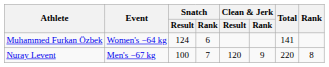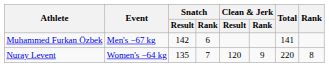Muhammed Furkan Özbek | Event: Women's −64 kg -> Men's −67 kg
Muhammed Furkan Özbek | Snatch / Result: 124 -> 142
Nuray Levent | Event: Men's −67 kg -> Women's −64 kg
Nuray Levent | Snatch / Result: 100 -> 135
